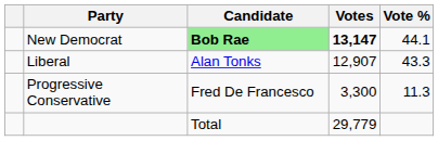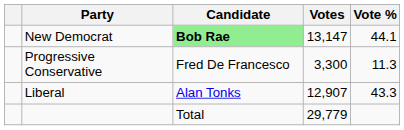New Democrat | Votes: bold -> normal
rows swapped: Liberal <-> Progressive Conservative
